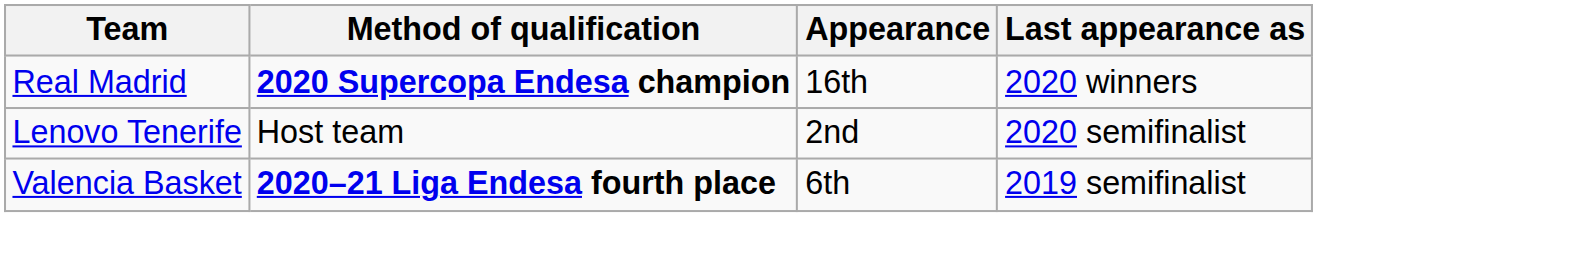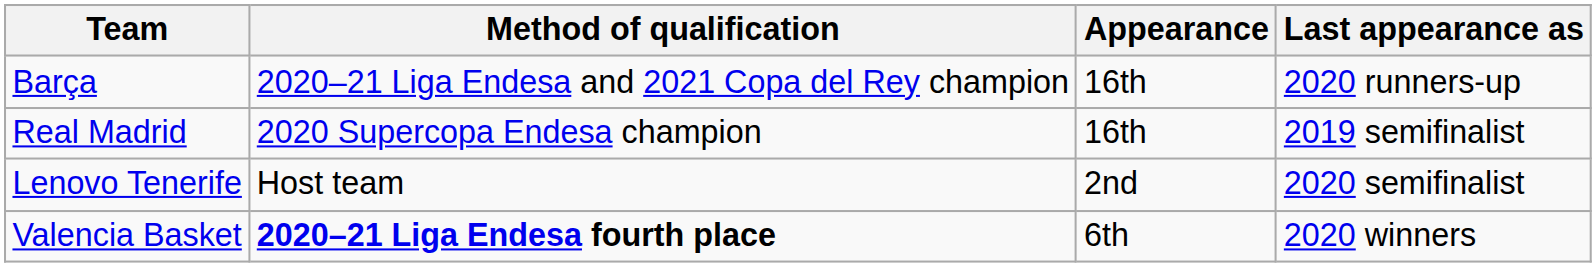+ row: Barça | 2020–21 Liga Endesa and 2021 Copa del Rey champion | 16th | 2020 runners-up
Real Madrid | Method of qualification: bold -> normal
Real Madrid | Last appearance as: 2020 winners -> 2019 semifinalist
Valencia Basket | Last appearance as: 2019 semifinalist -> 2020 winners
